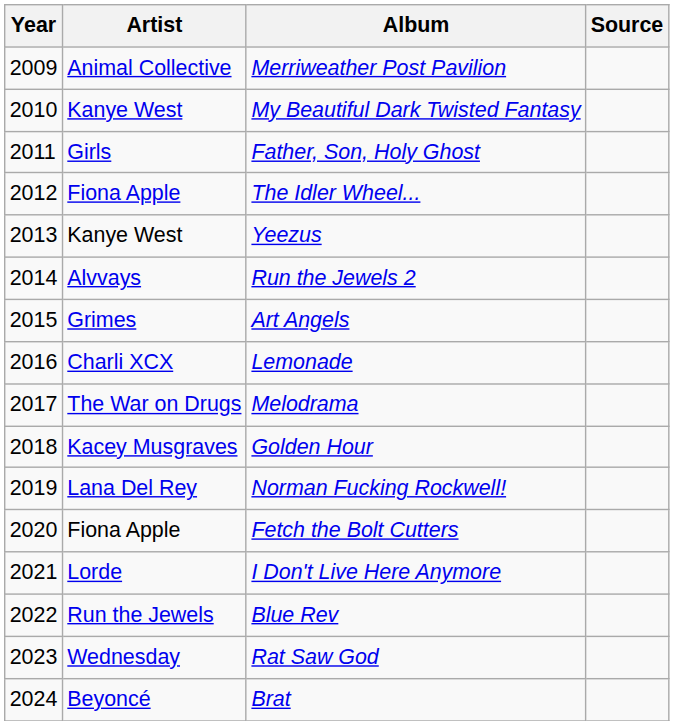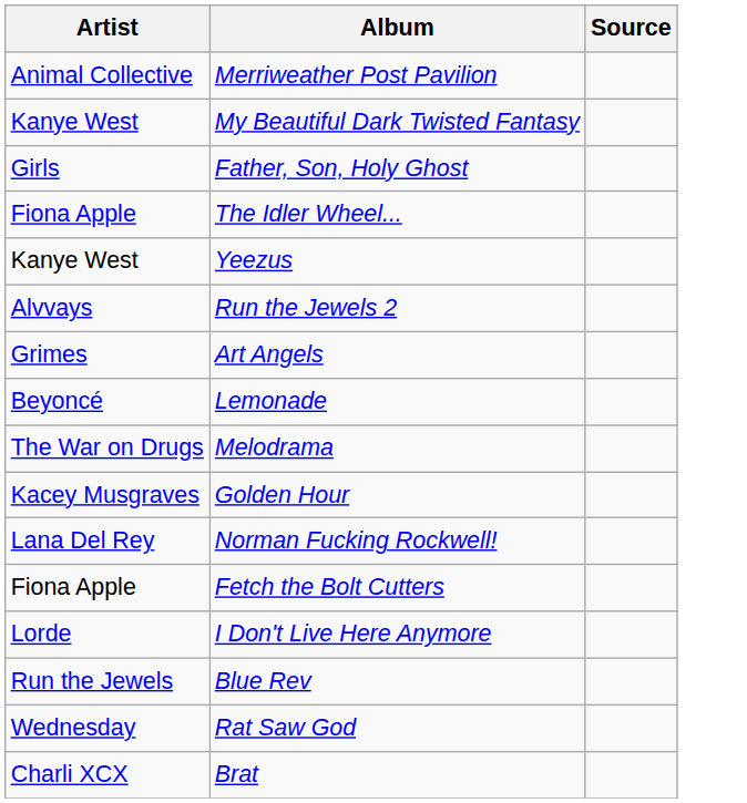- column: Year | 2009 | 2010 | 2011 | 2012 | 2013 | 2014 | 2015 | 2016 | 2017 | 2018 | 2019 | 2020 | 2021 | 2022 | 2023 | 2024
Lemonade | Artist: Charli XCX -> Beyoncé
Brat | Artist: Beyoncé -> Charli XCX
